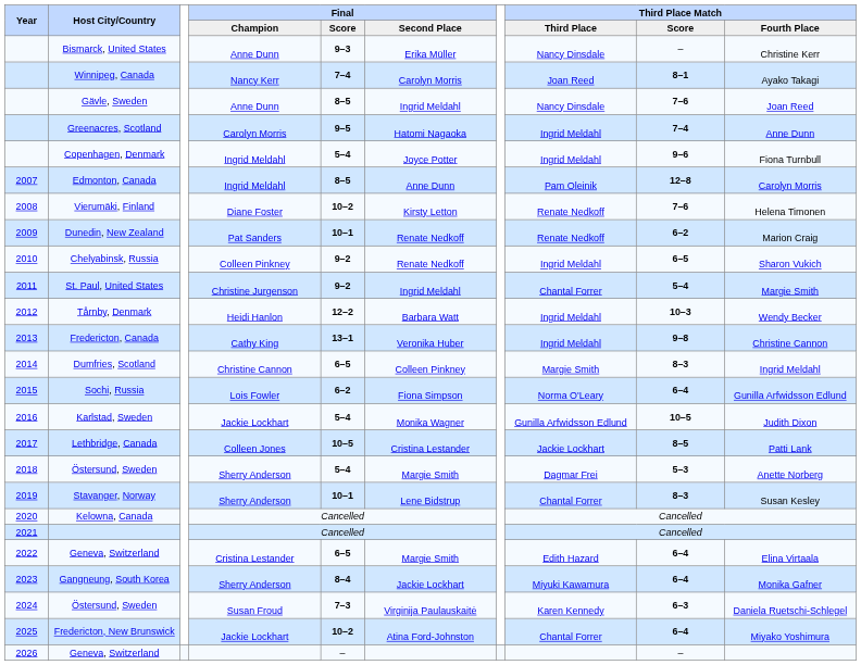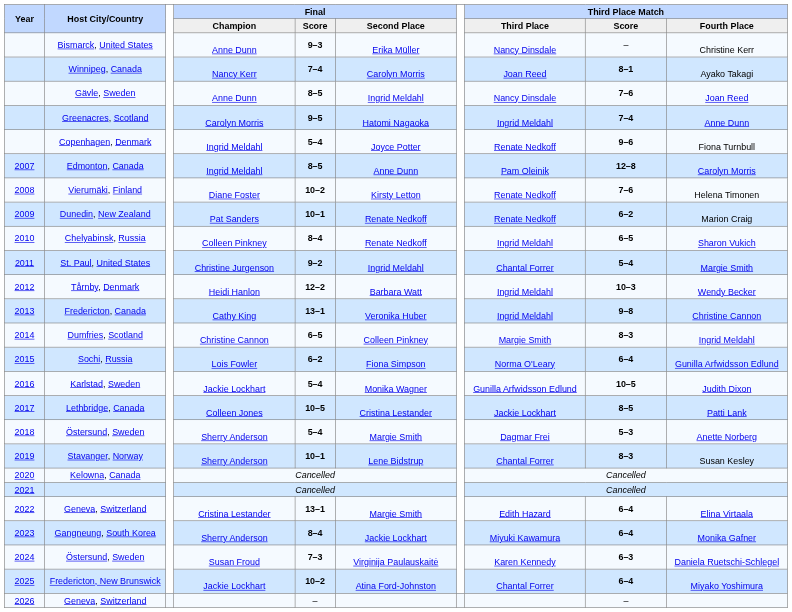Copenhagen, Denmark | Third Place Match / Third Place: Ingrid Meldahl -> Renate Nedkoff
Chelyabinsk, Russia | Final / Score: 9–2 -> 8–4
2022 / Geneva, Switzerland | Final / Score: 6–5 -> 13–1
